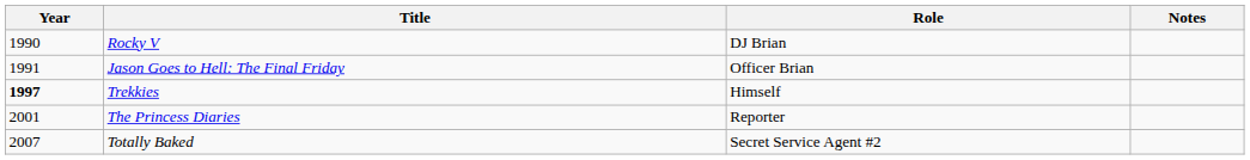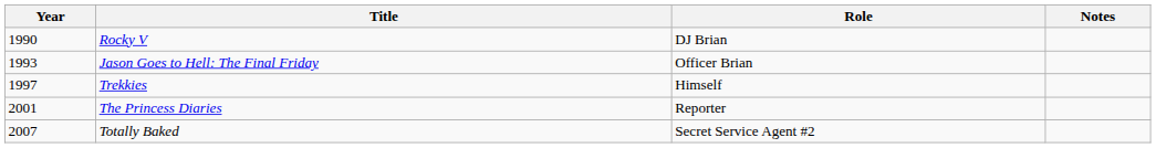Jason Goes to Hell: The Final Friday | Year: 1991 -> 1993
Trekkies | Year: bold -> normal
